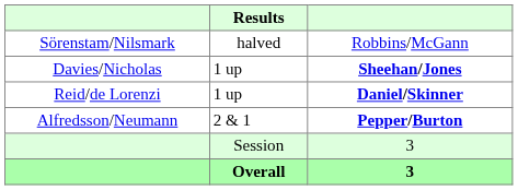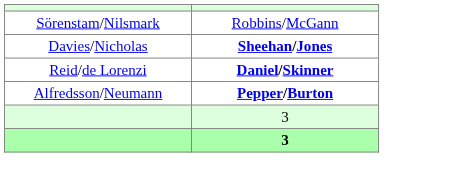- column: Results | halved | 1 up | 1 up | 2 & 1 | Session | Overall
